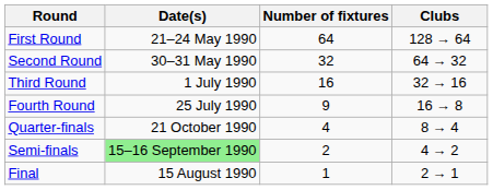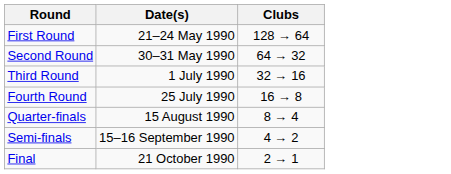- column: Number of fixtures | 64 | 32 | 16 | 9 | 4 | 2 | 1
Quarter-finals | Date(s): 21 October 1990 -> 15 August 1990
Semi-finals | Date(s): lightgreen background -> no background
Final | Date(s): 15 August 1990 -> 21 October 1990
